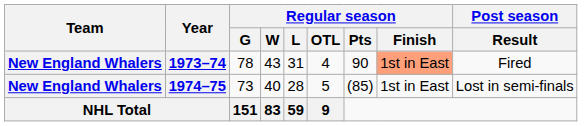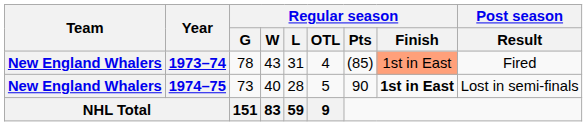1973–74 | Regular season / Pts: 90 -> (85)
1974–75 | Regular season / Pts: (85) -> 90
1974–75 | Regular season / Finish: normal -> bold
